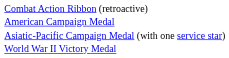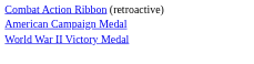- row: Asiatic-Pacific Campaign Medal (with one service star)
